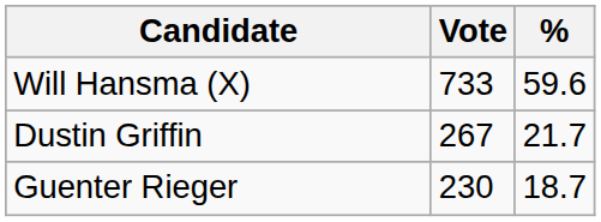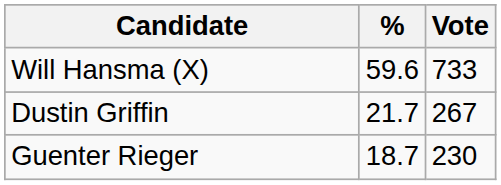columns swapped: Vote <-> %
